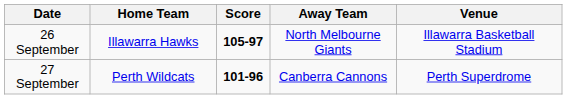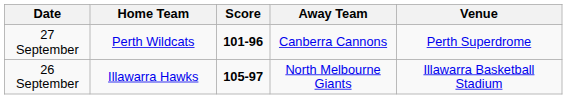rows swapped: 26 September <-> 27 September
